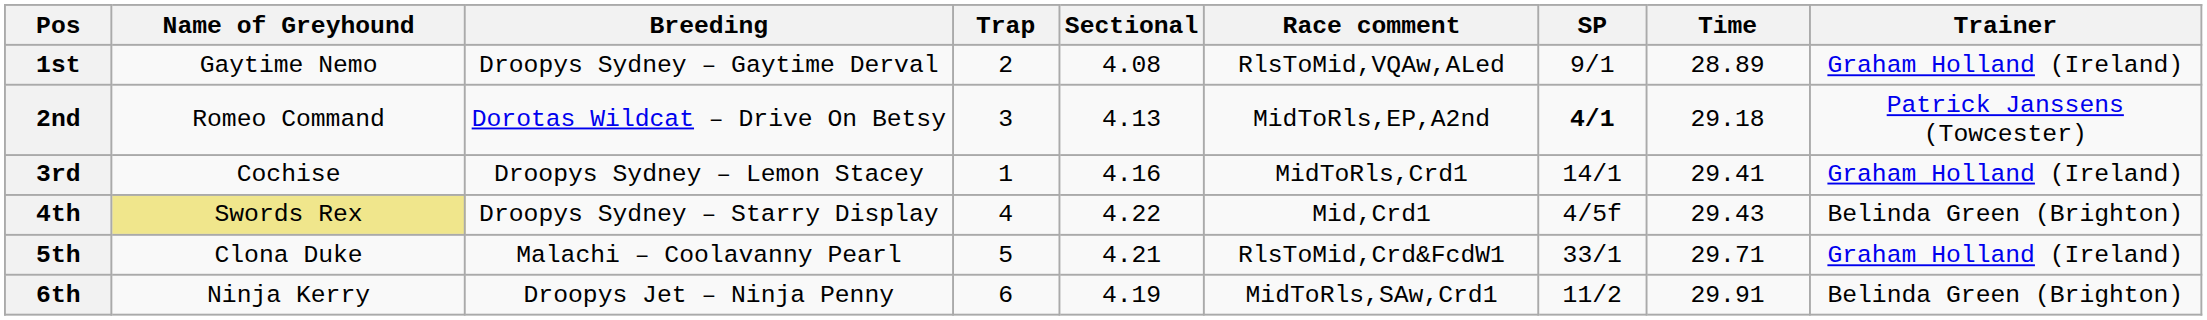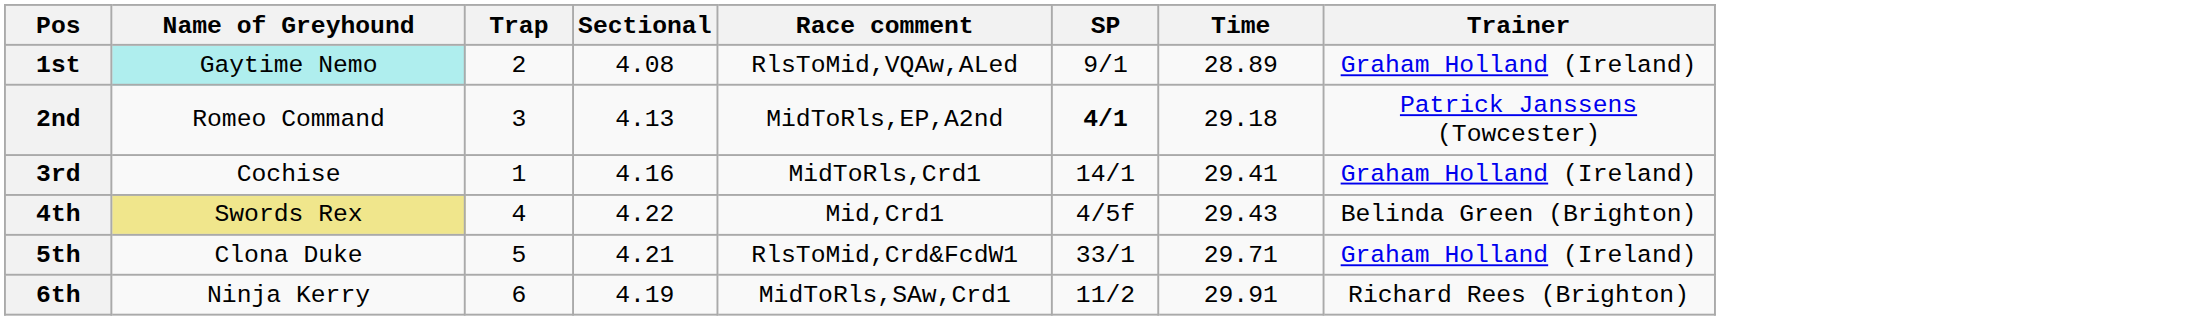- column: Breeding | Droopys Sydney – Gaytime Derval | Dorotas Wildcat – Drive On Betsy | Droopys Sydney – Lemon Stacey | Droopys Sydney – Starry Display | Malachi – Coolavanny Pearl | Droopys Jet – Ninja Penny
1st | Name of Greyhound: no background -> paleturquoise background
6th | Trainer: Belinda Green (Brighton) -> Richard Rees (Brighton)
